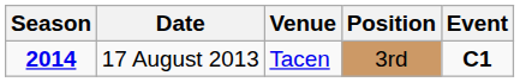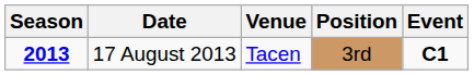17 August 2013 | Season: 2014 -> 2013
